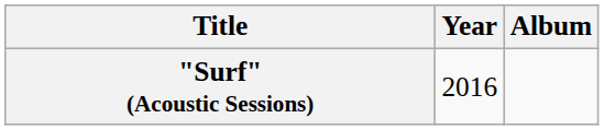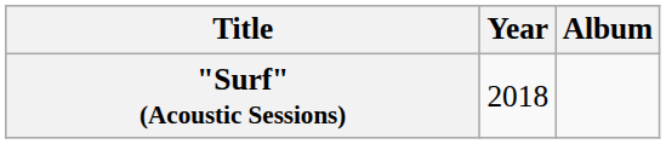"Surf" (Acoustic Sessions) | Year: 2016 -> 2018
